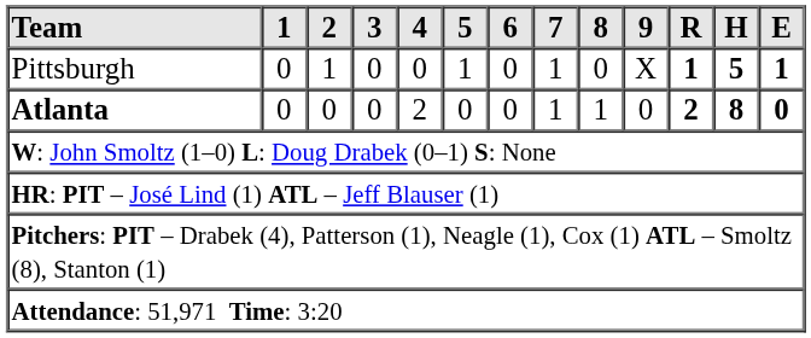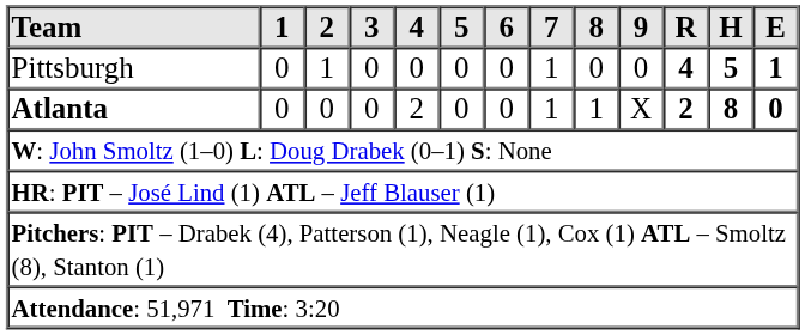Pittsburgh | 5: 1 -> 0
Pittsburgh | 9: X -> 0
Pittsburgh | R: 1 -> 4
Atlanta | 9: 0 -> X
